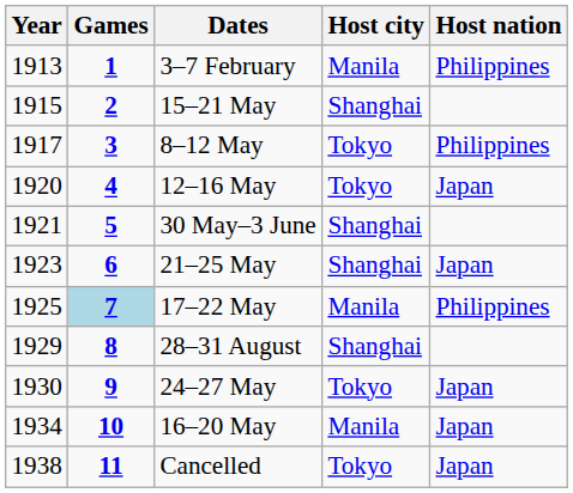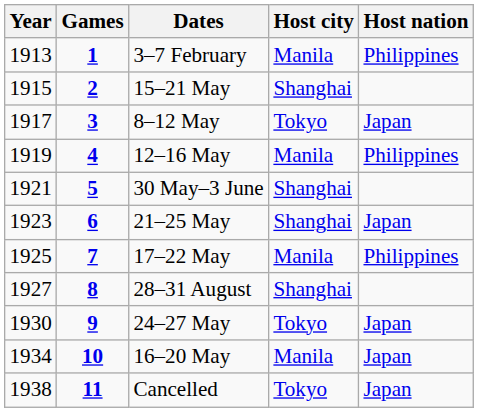8–12 May | Host nation: Philippines -> Japan
12–16 May | Year: 1920 -> 1919
12–16 May | Host city: Tokyo -> Manila
12–16 May | Host nation: Japan -> Philippines
17–22 May | Games: lightblue background -> no background
28–31 August | Year: 1929 -> 1927
